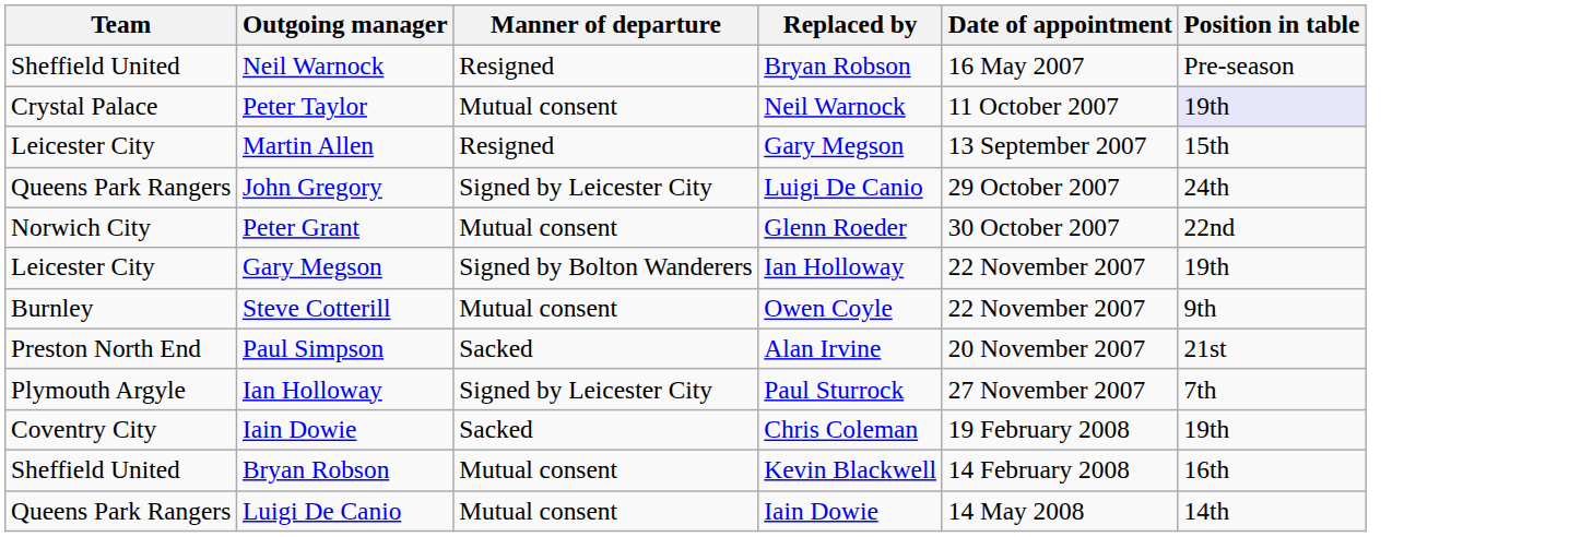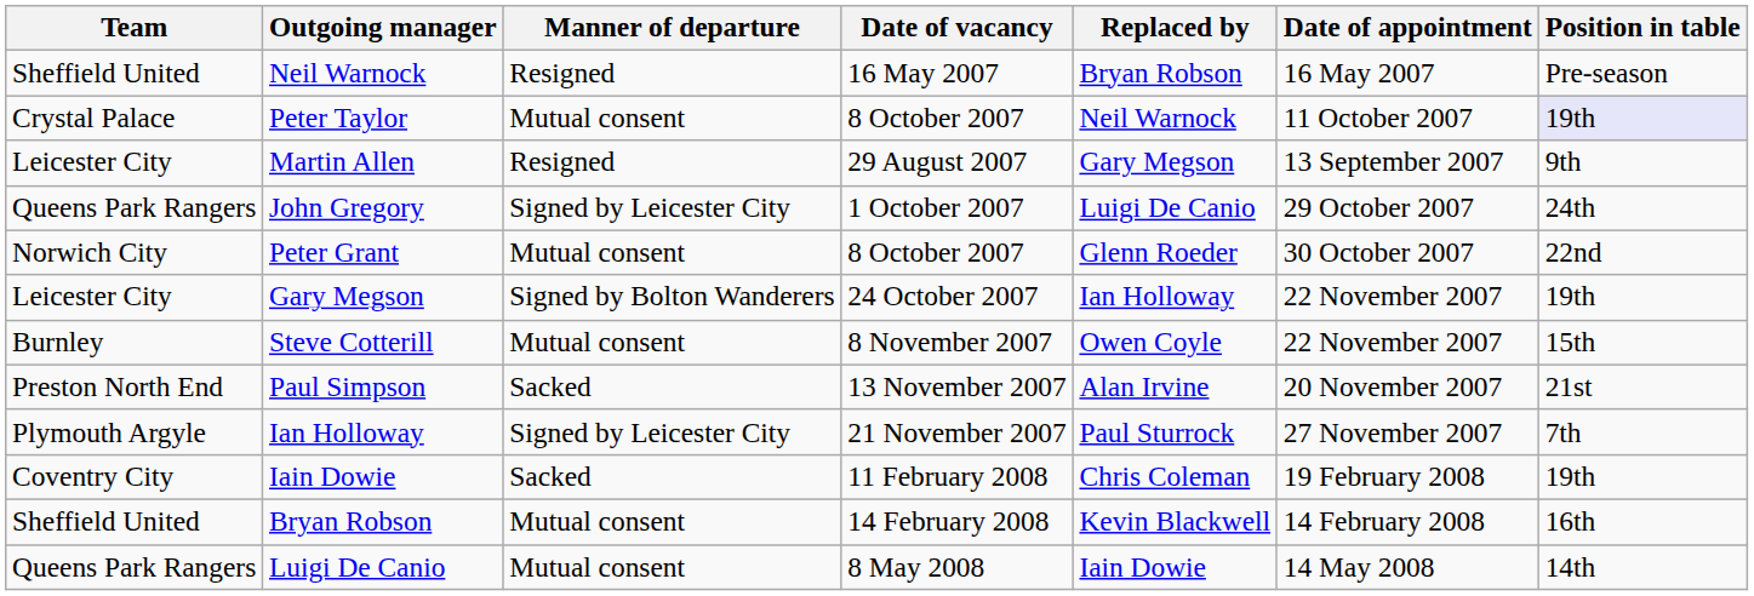+ column: Date of vacancy | 16 May 2007 | 8 October 2007 | 29 August 2007 | 1 October 2007 | 8 October 2007 | 24 October 2007 | 8 November 2007 | 13 November 2007 | 21 November 2007 | 11 February 2008 | 14 February 2008 | 8 May 2008
Martin Allen | Position in table: 15th -> 9th
Steve Cotterill | Position in table: 9th -> 15th
